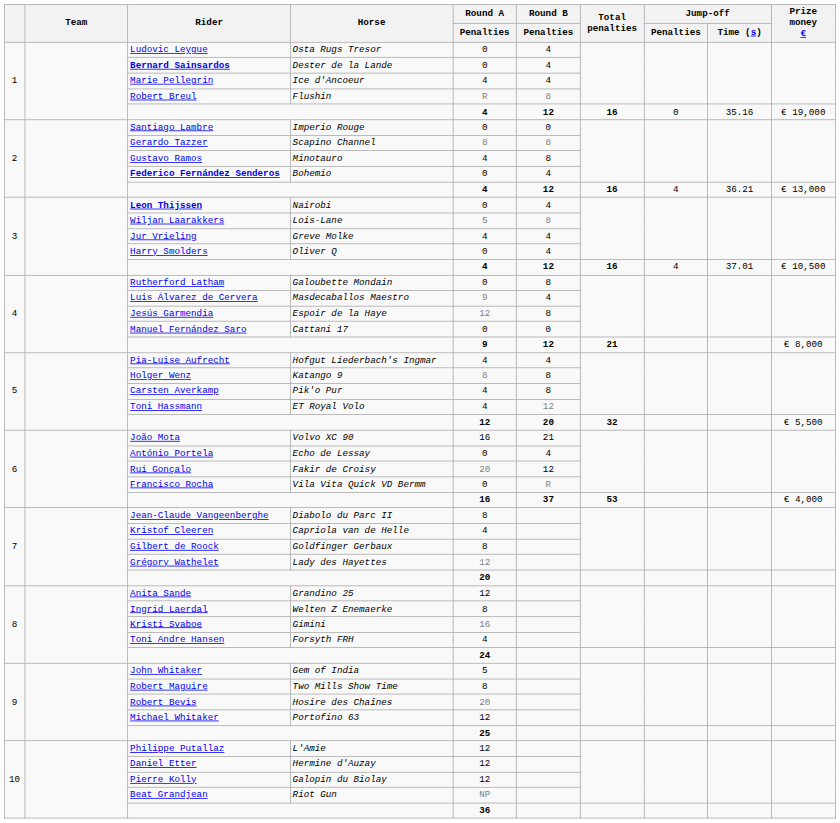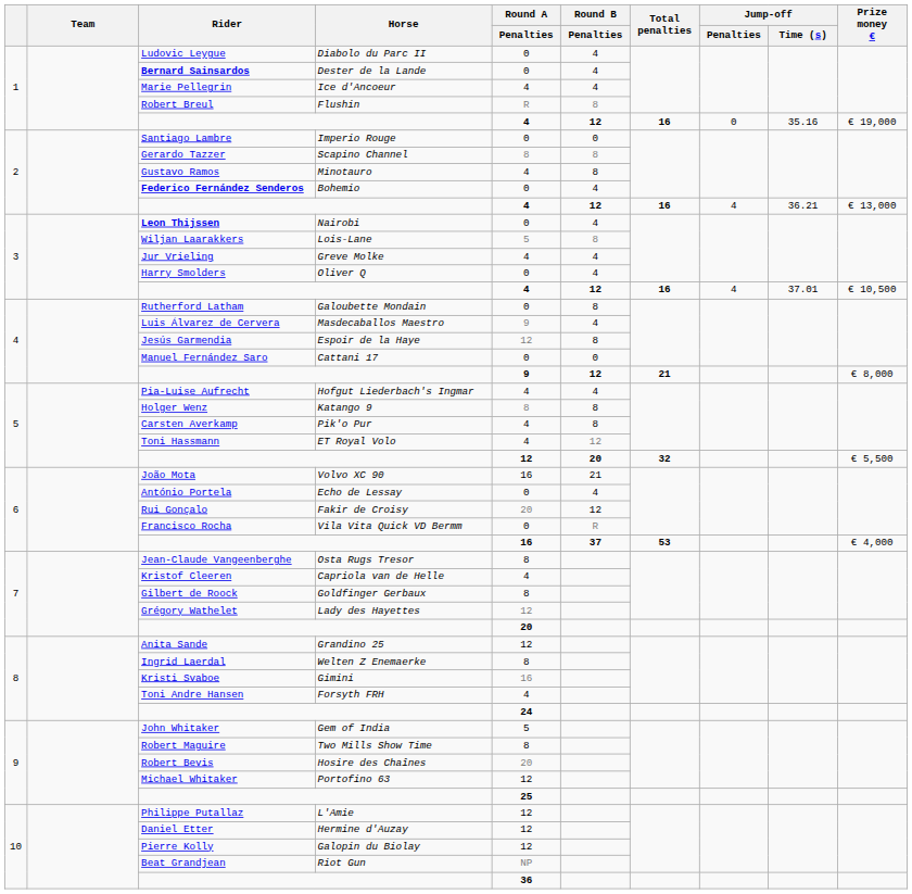Ludovic Leygue | Horse: Osta Rugs Tresor -> Diabolo du Parc II
Jean-Claude Vangeenberghe | Horse: Diabolo du Parc II -> Osta Rugs Tresor
